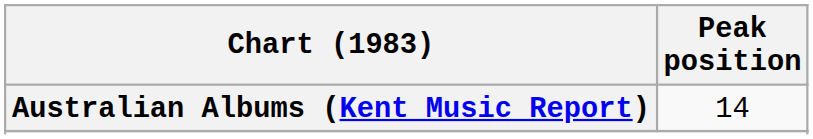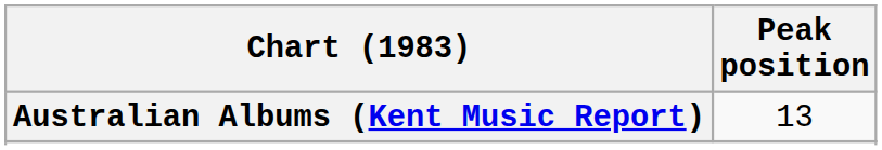Australian Albums (Kent Music Report) | Peak position: 14 -> 13
